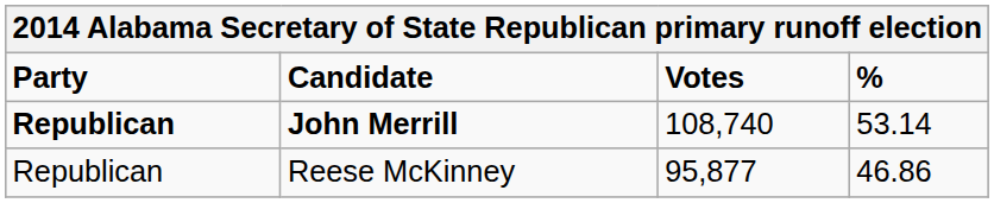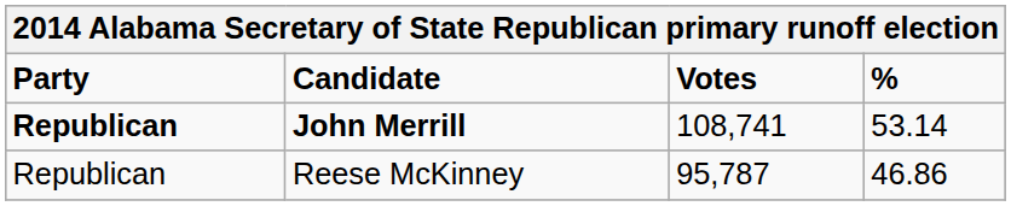John Merrill | Votes: 108,740 -> 108,741
Reese McKinney | Votes: 95,877 -> 95,787
